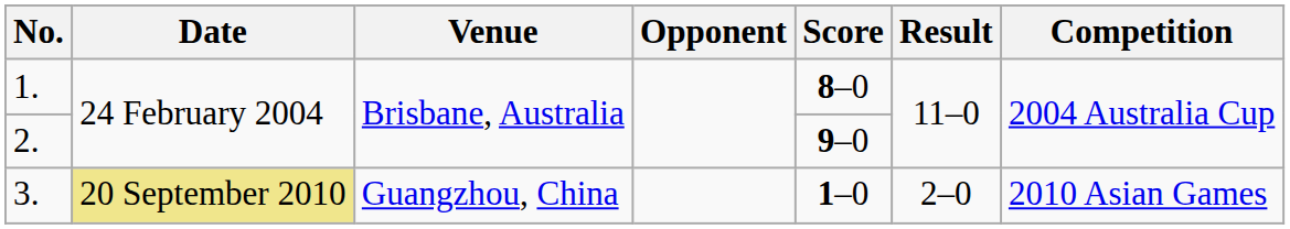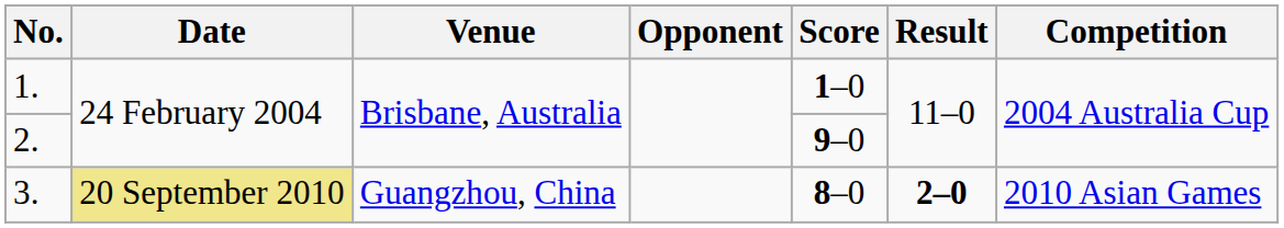1. | Score: 8–0 -> 1–0
3. | Score: 1–0 -> 8–0
3. | Result: normal -> bold
